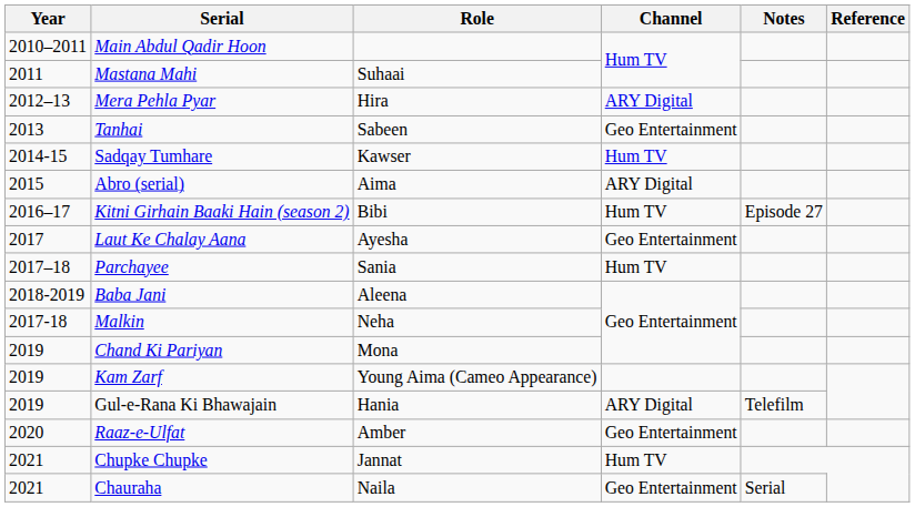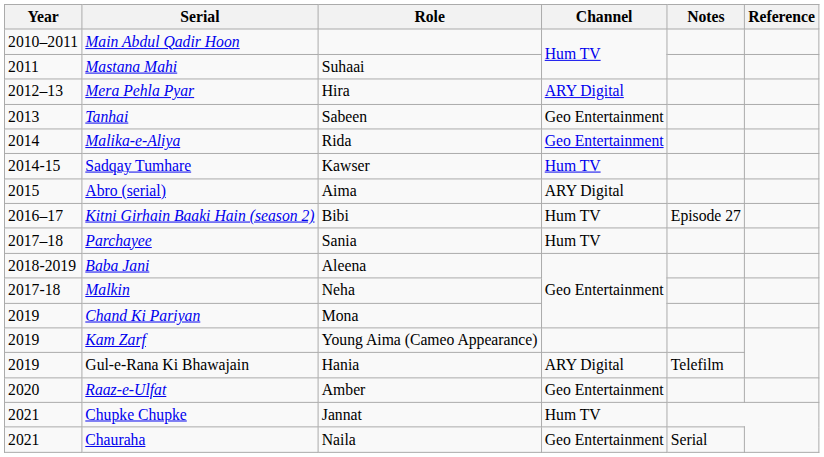+ row: 2014 | Malika-e-Aliya | Rida | Geo Entertainment
- row: 2017 | Laut Ke Chalay Aana | Ayesha | Geo Entertainment
